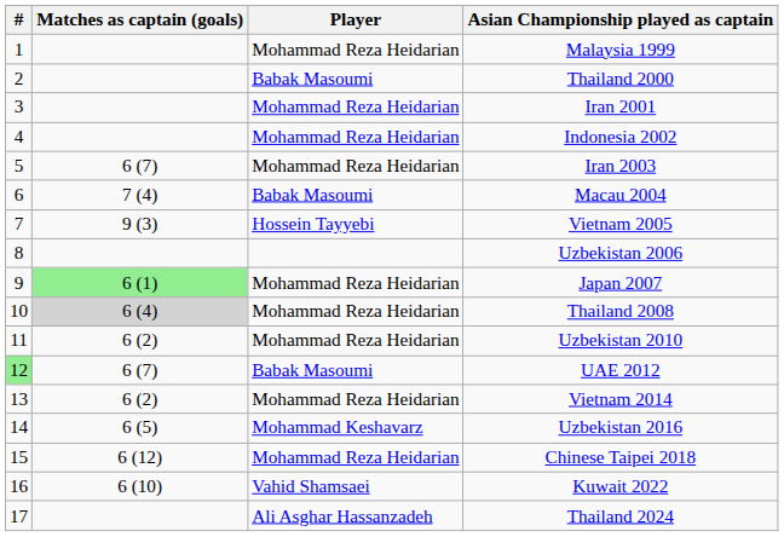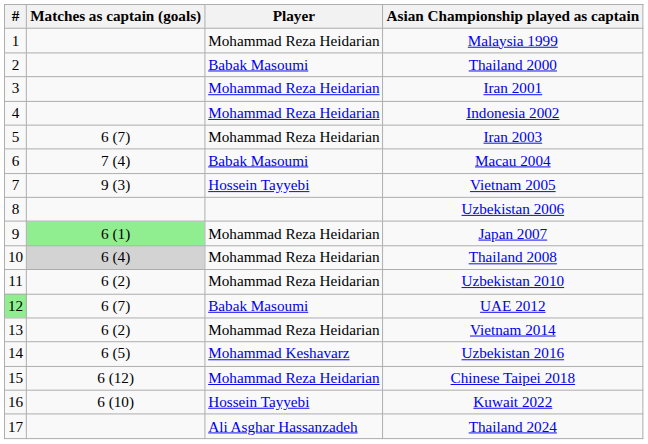Kuwait 2022 | Player: Vahid Shamsaei -> Hossein Tayyebi
